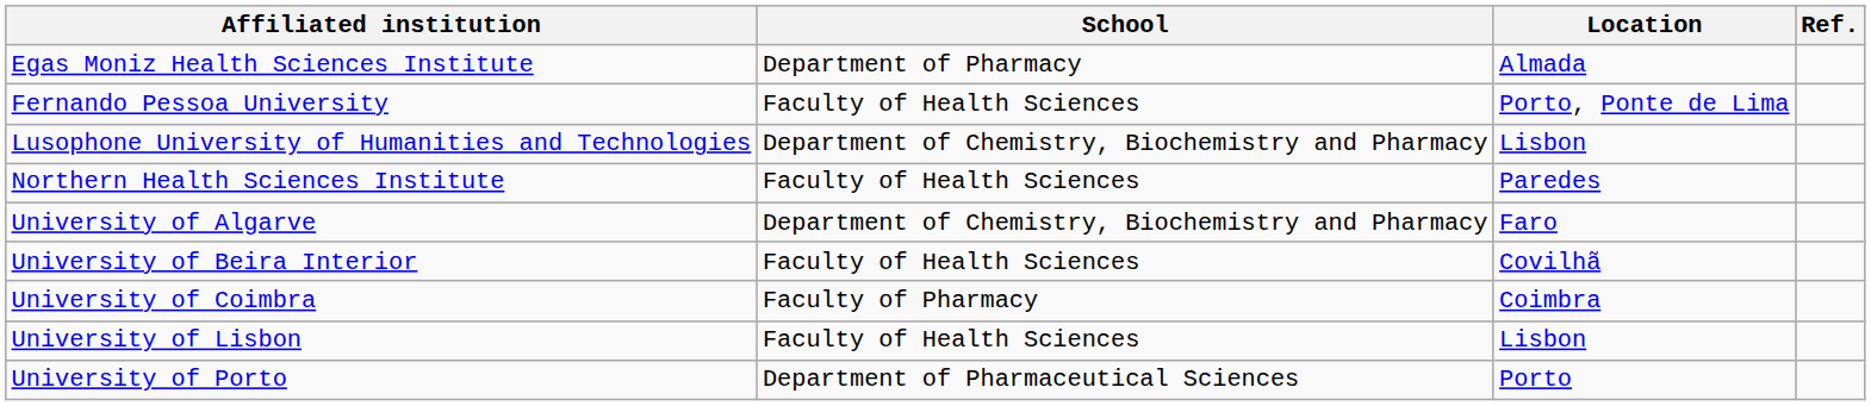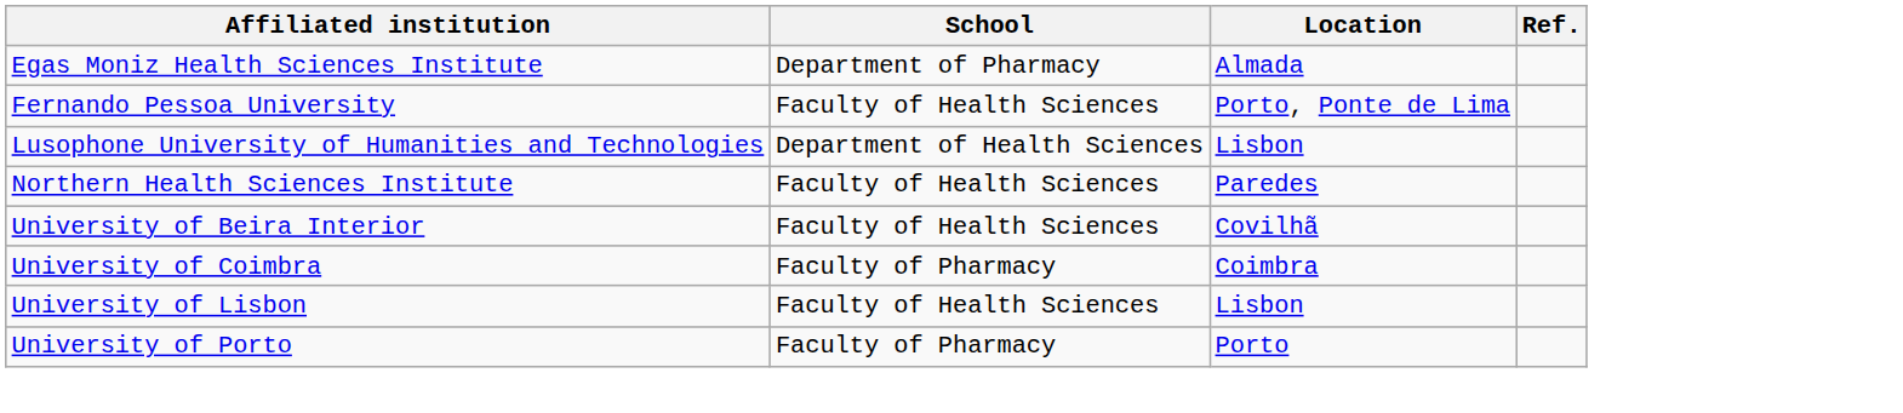Lusophone University of Humanities and Technologies | School: Department of Chemistry, Biochemistry and Pharmacy -> Department of Health Sciences
- row: University of Algarve | Department of Chemistry, Biochemistry and Pharmacy | Faro
University of Porto | School: Department of Pharmaceutical Sciences -> Faculty of Pharmacy
